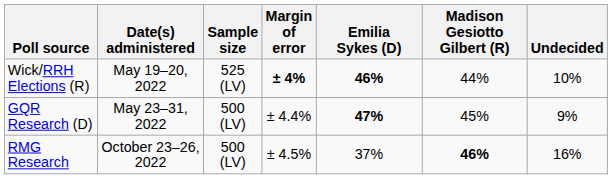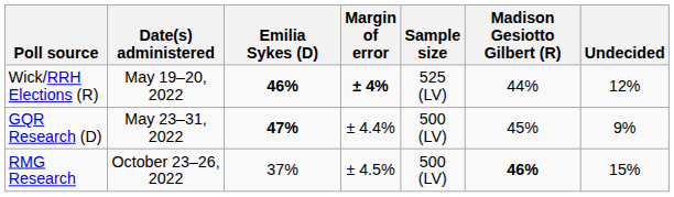columns swapped: Sample size <-> Emilia Sykes (D)
Wick/RRH Elections (R) | Undecided: 10% -> 12%
RMG Research | Undecided: 16% -> 15%
